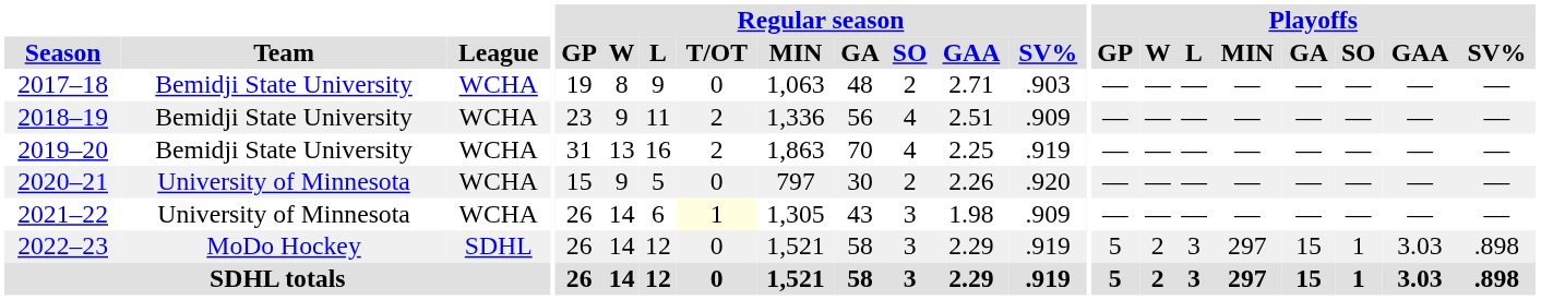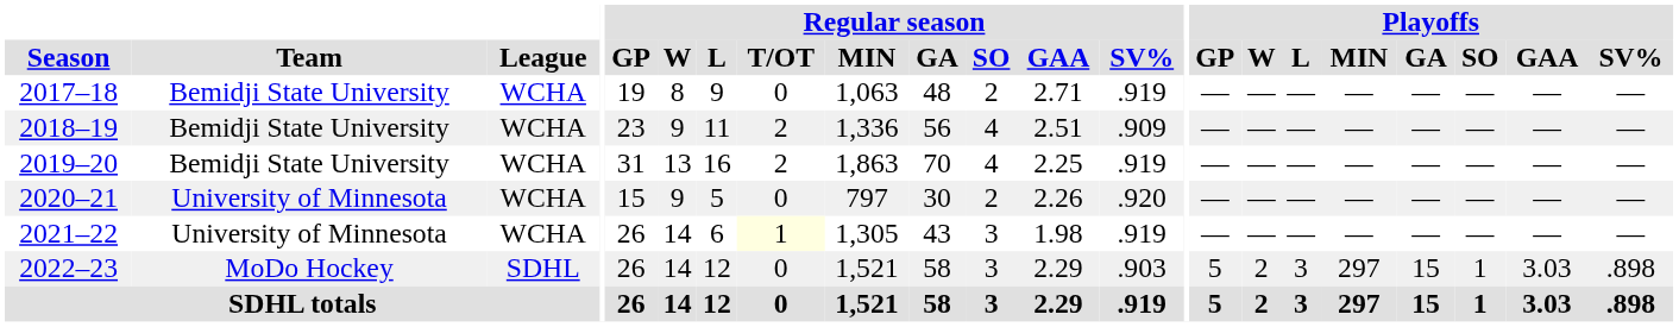2017–18 | Regular season / SV%: .903 -> .919
2021–22 | Regular season / SV%: .909 -> .919
2022–23 | Regular season / SV%: .919 -> .903
